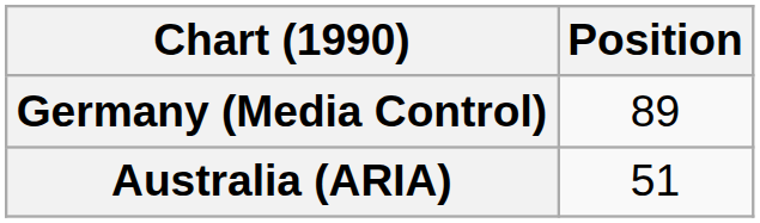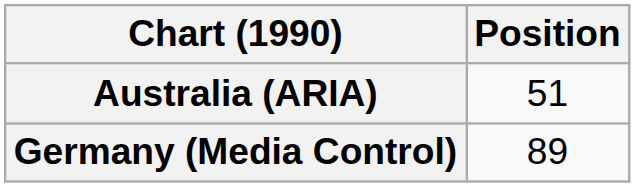rows swapped: Australia (ARIA) <-> Germany (Media Control)
